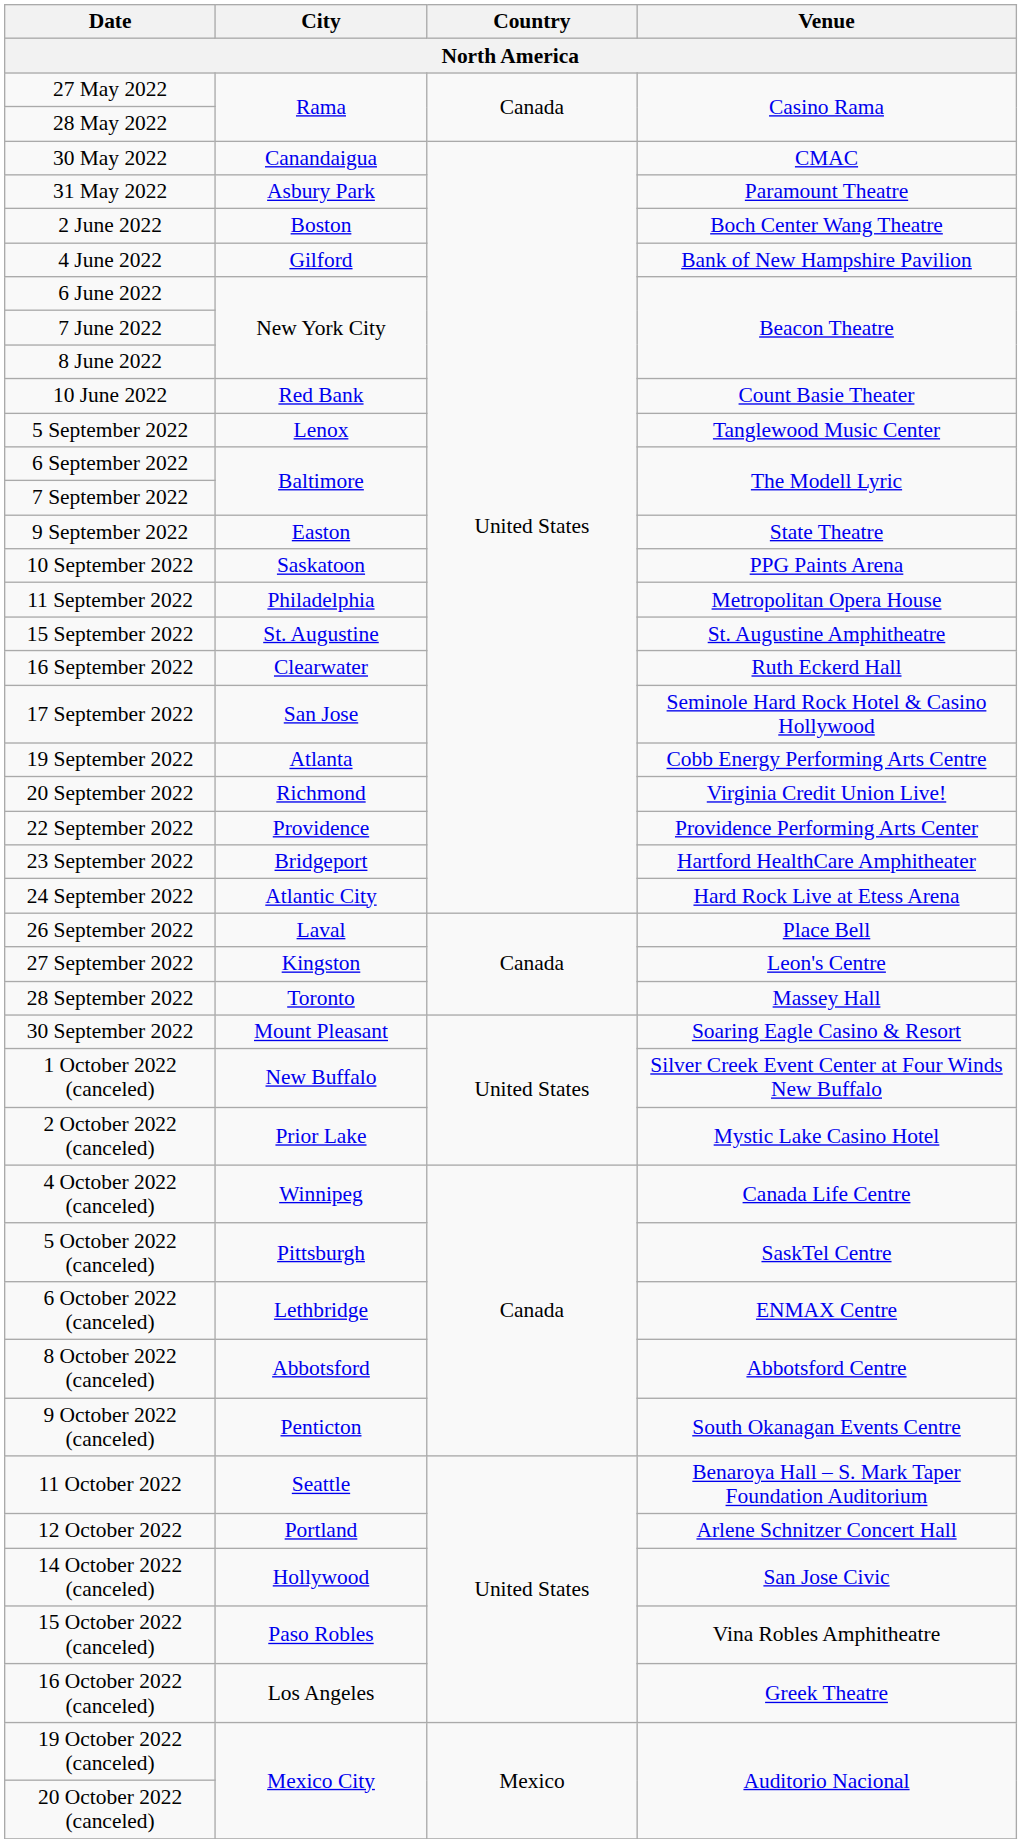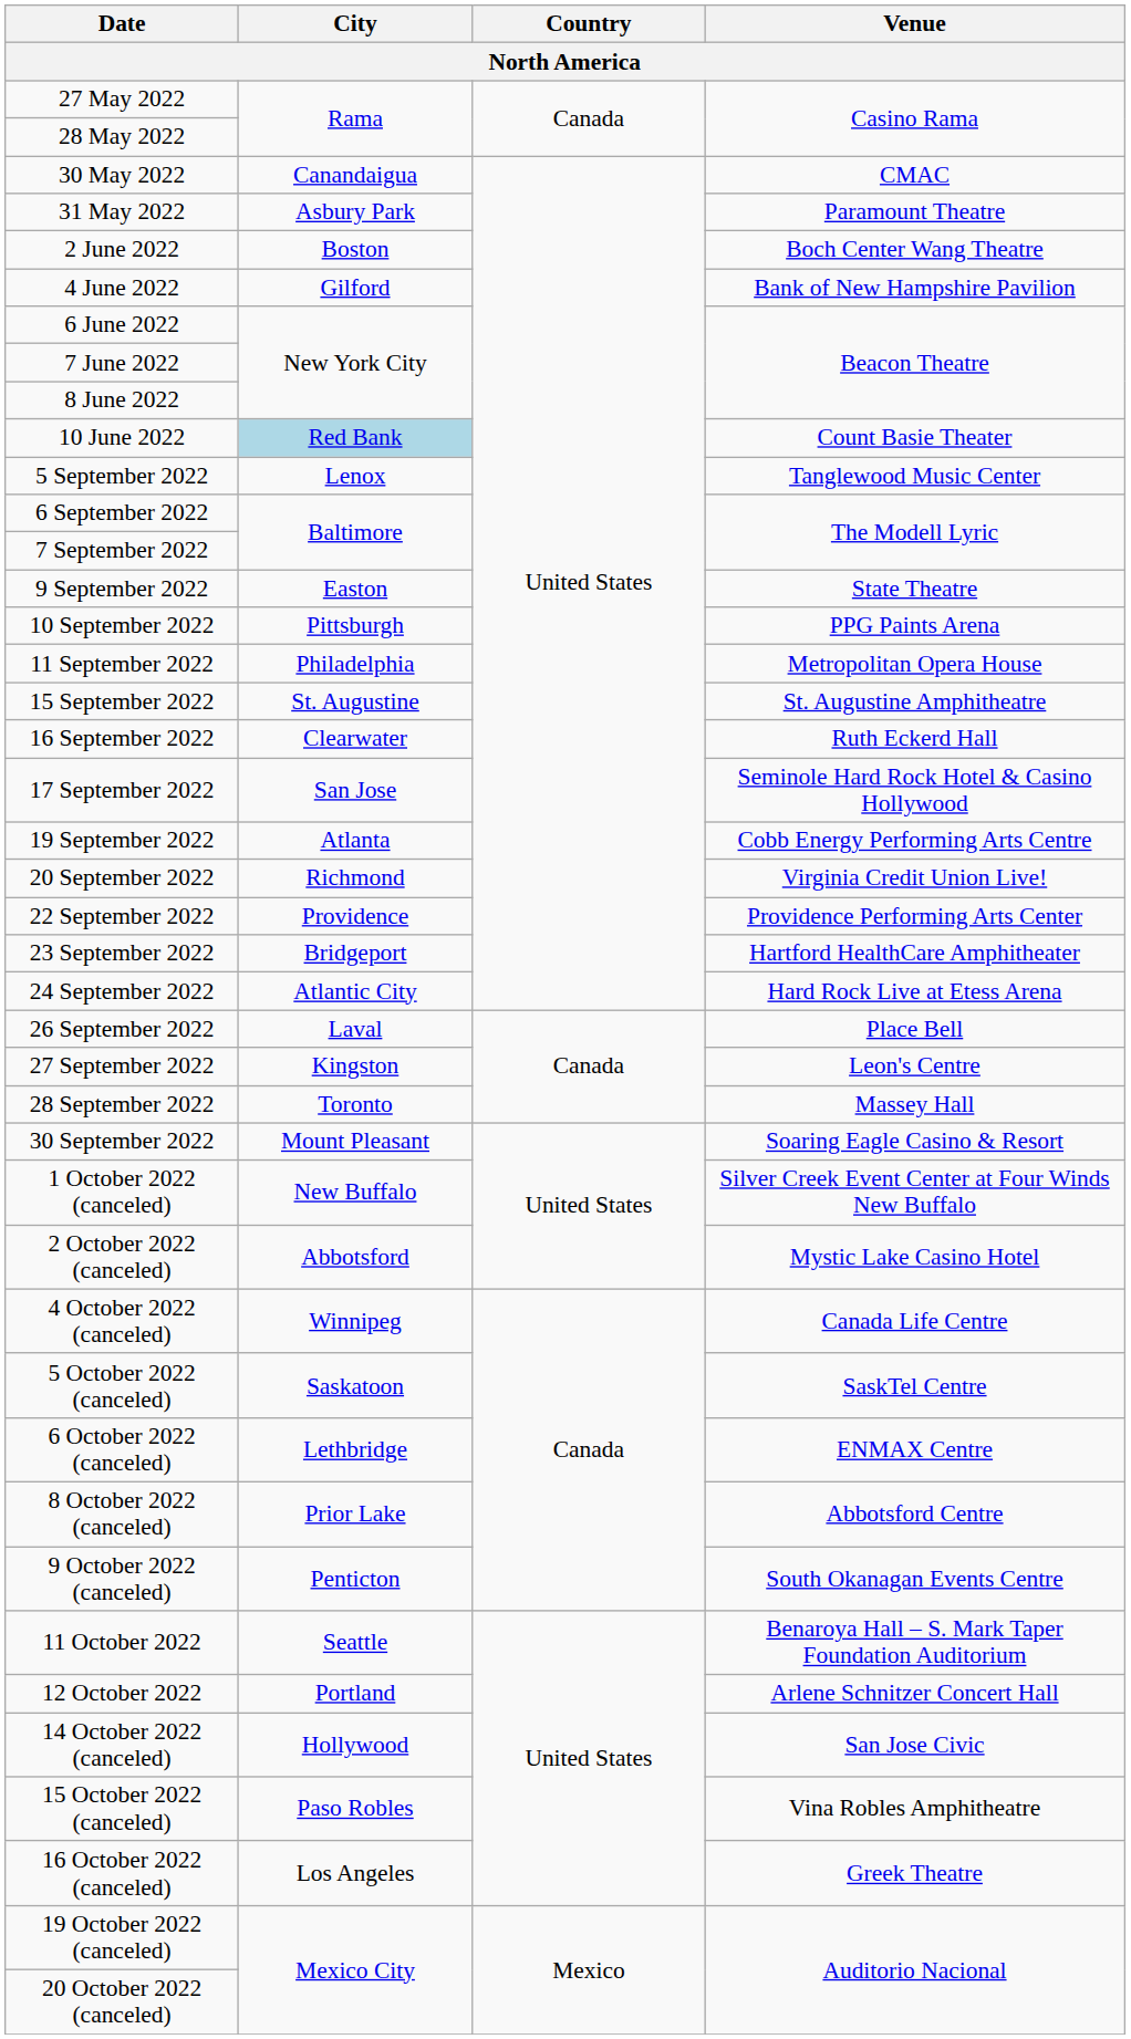10 June 2022 | City: no background -> lightblue background
10 September 2022 | City: Saskatoon -> Pittsburgh
2 October 2022 (canceled) | City: Prior Lake -> Abbotsford
5 October 2022 (canceled) | City: Pittsburgh -> Saskatoon
8 October 2022 (canceled) | City: Abbotsford -> Prior Lake
